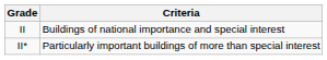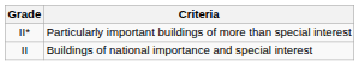rows swapped: II* <-> II
